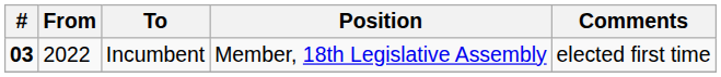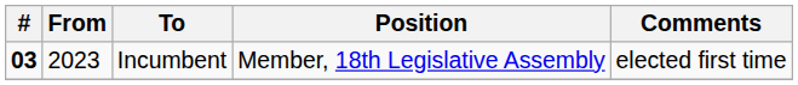Incumbent | From: 2022 -> 2023
